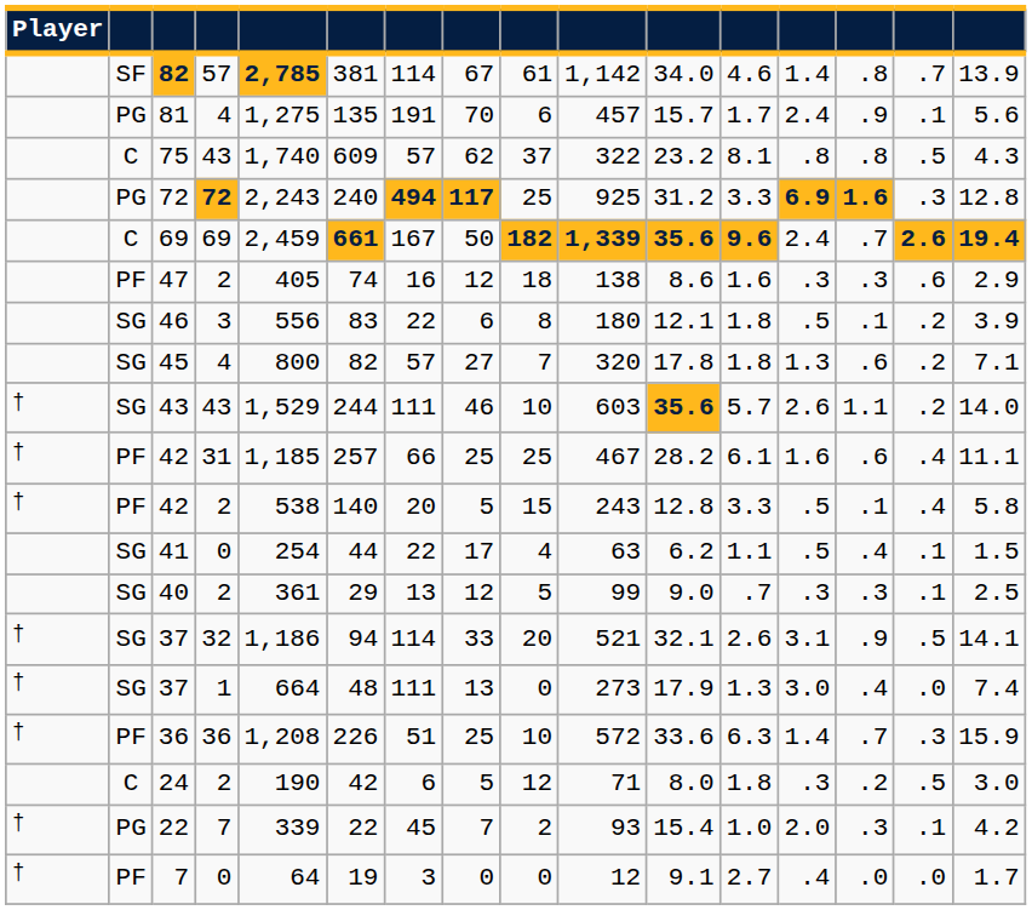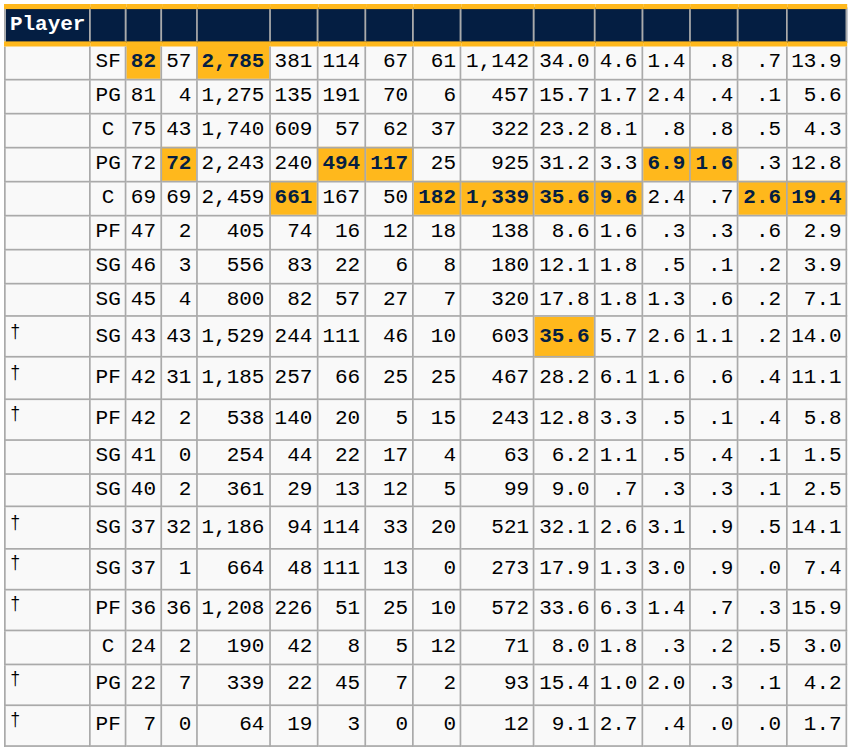81 | column 14: .9 -> .4
37 / 1 | column 14: .4 -> .9
24 | column 7: 6 -> 8
